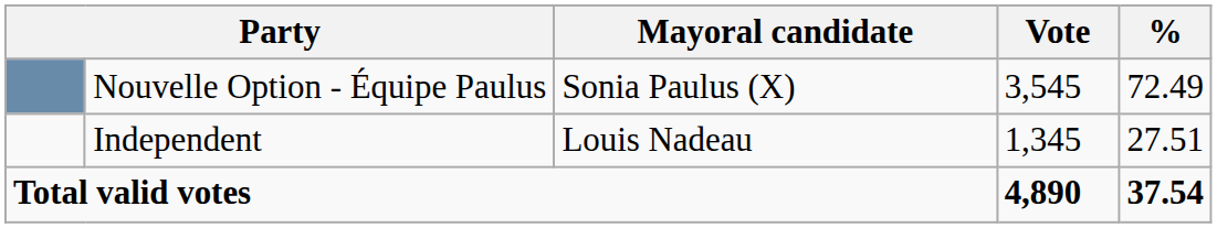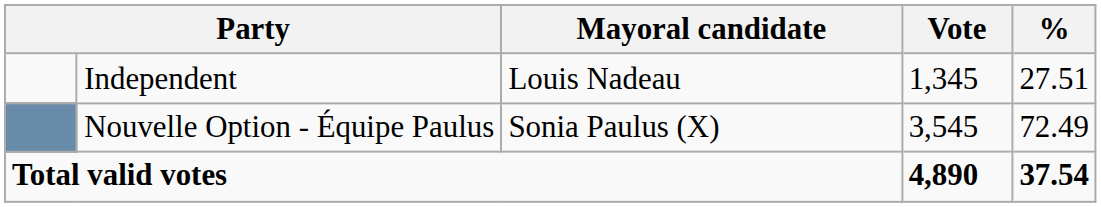rows swapped: Nouvelle Option - Équipe Paulus <-> Independent
